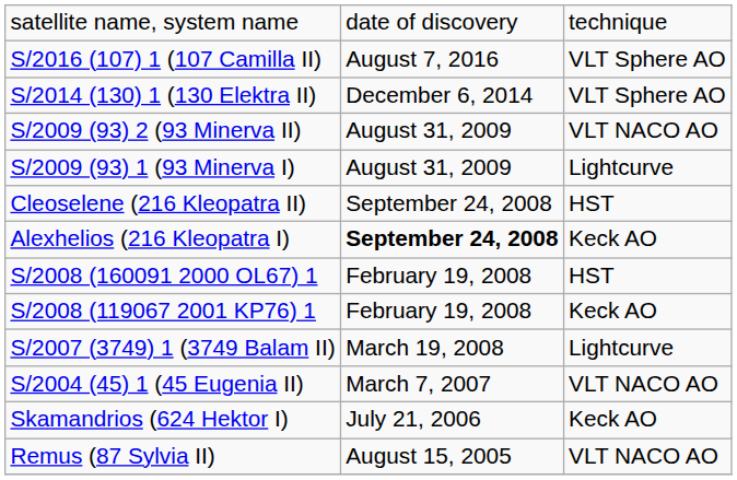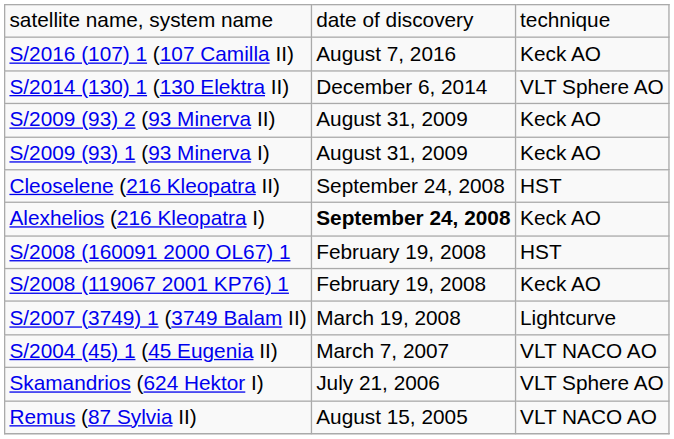S/2016 (107) 1 (107 Camilla II) | column 3: VLT Sphere AO -> Keck AO
S/2009 (93) 2 (93 Minerva II) | column 3: VLT NACO AO -> Keck AO
S/2009 (93) 1 (93 Minerva I) | column 3: Lightcurve -> Keck AO
Skamandrios (624 Hektor I) | column 3: Keck AO -> VLT Sphere AO
